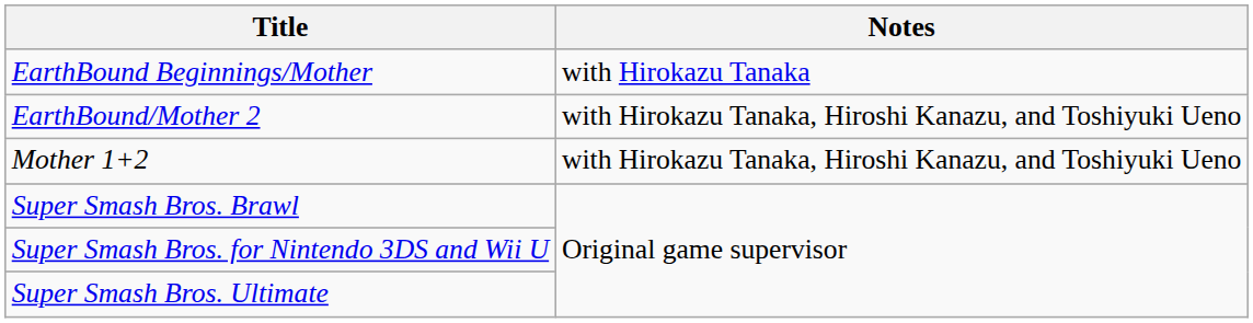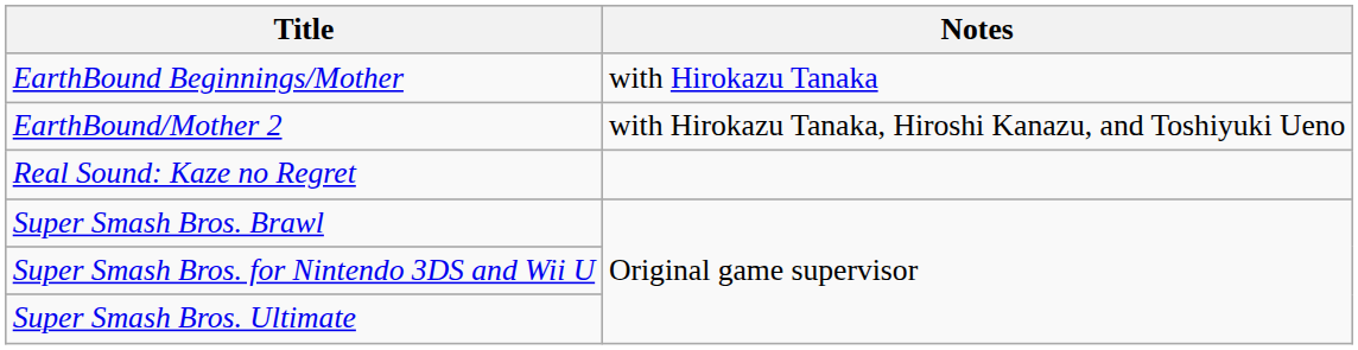+ row: Real Sound: Kaze no Regret
- row: Mother 1+2 | with Hirokazu Tanaka, Hiroshi Kanazu, and Toshiyuki Ueno
